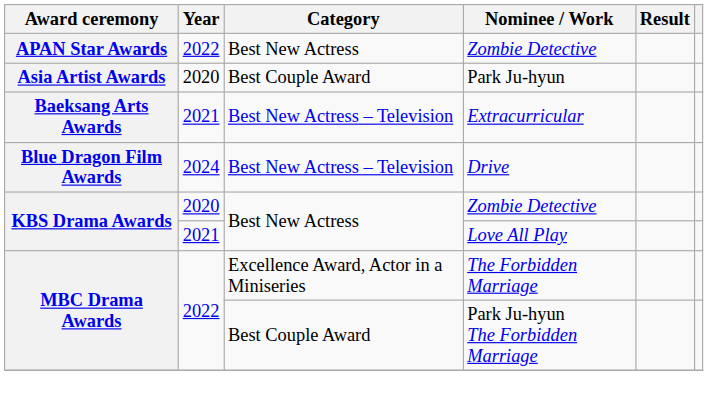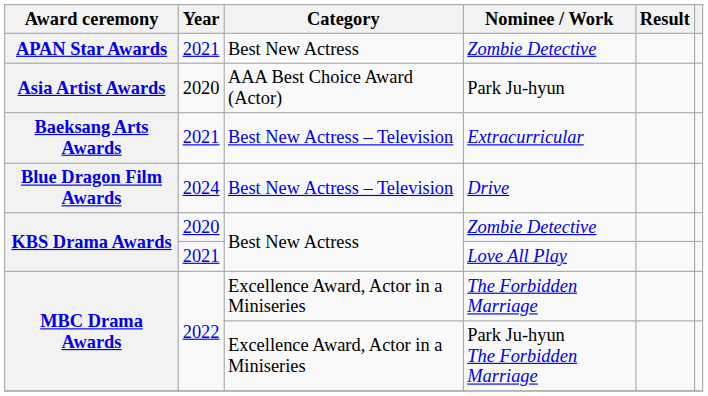APAN Star Awards / Zombie Detective | Year: 2022 -> 2021
Park Ju-hyun | Category: Best Couple Award -> AAA Best Choice Award (Actor)
Park Ju-hyun The Forbidden Marriage | Category: Best Couple Award -> Excellence Award, Actor in a Miniseries
